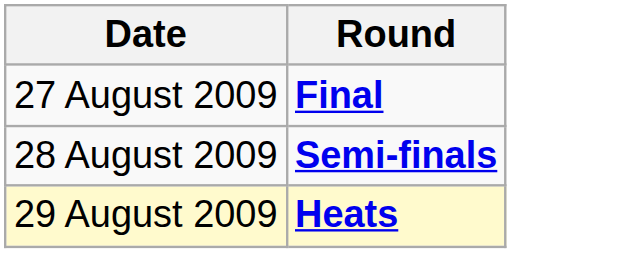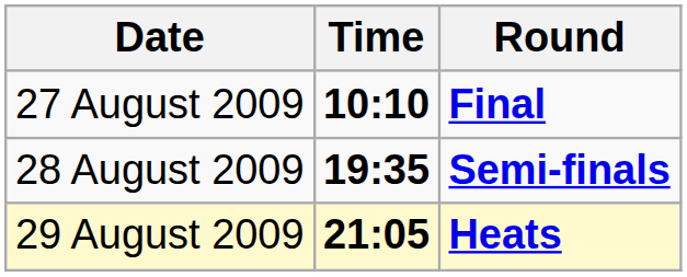+ column: Time | 10:10 | 19:35 | 21:05
